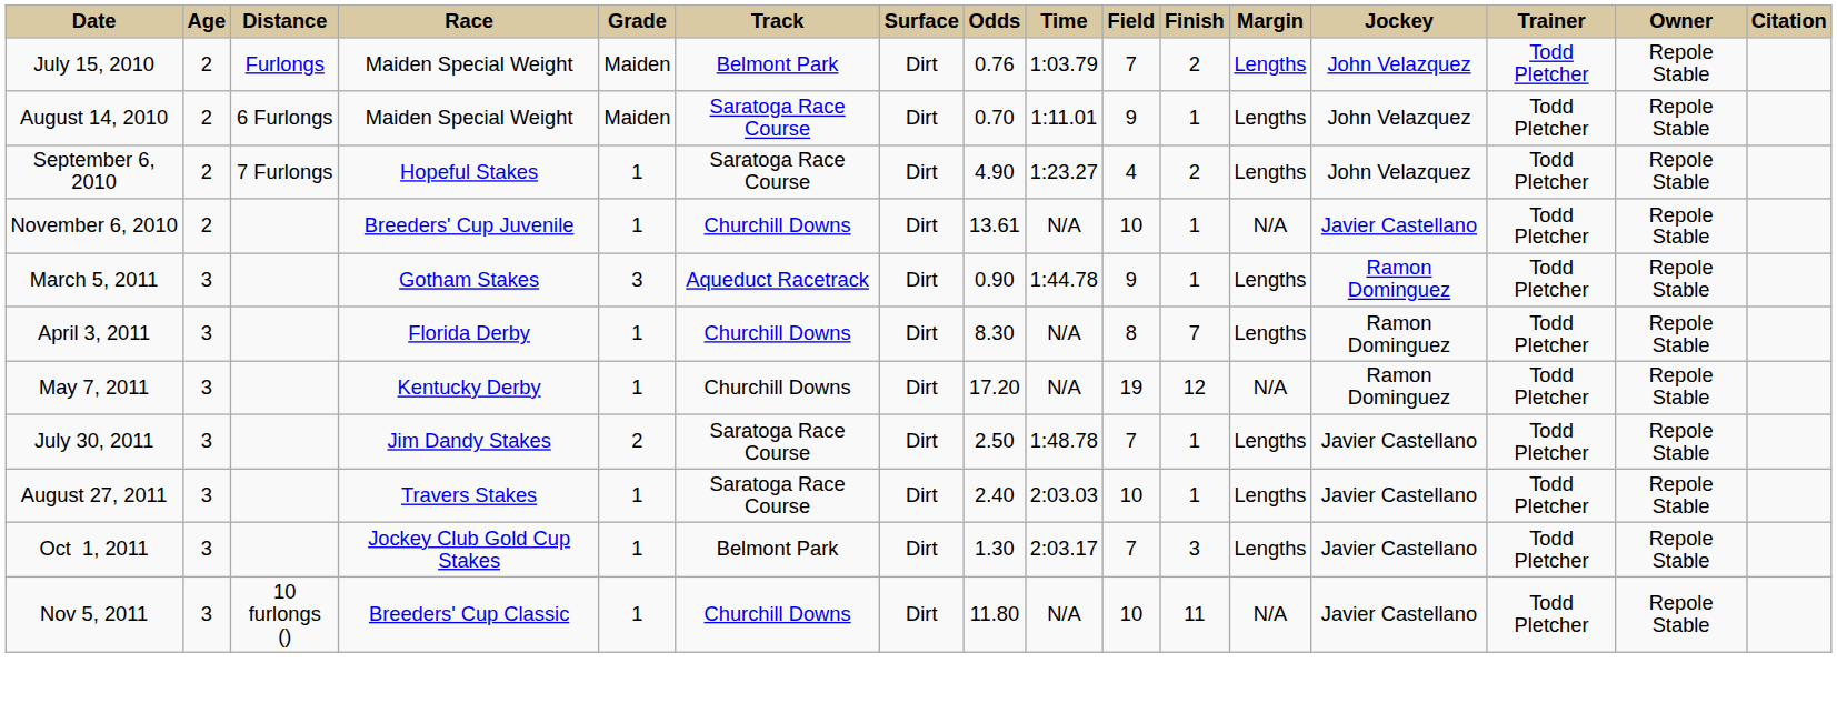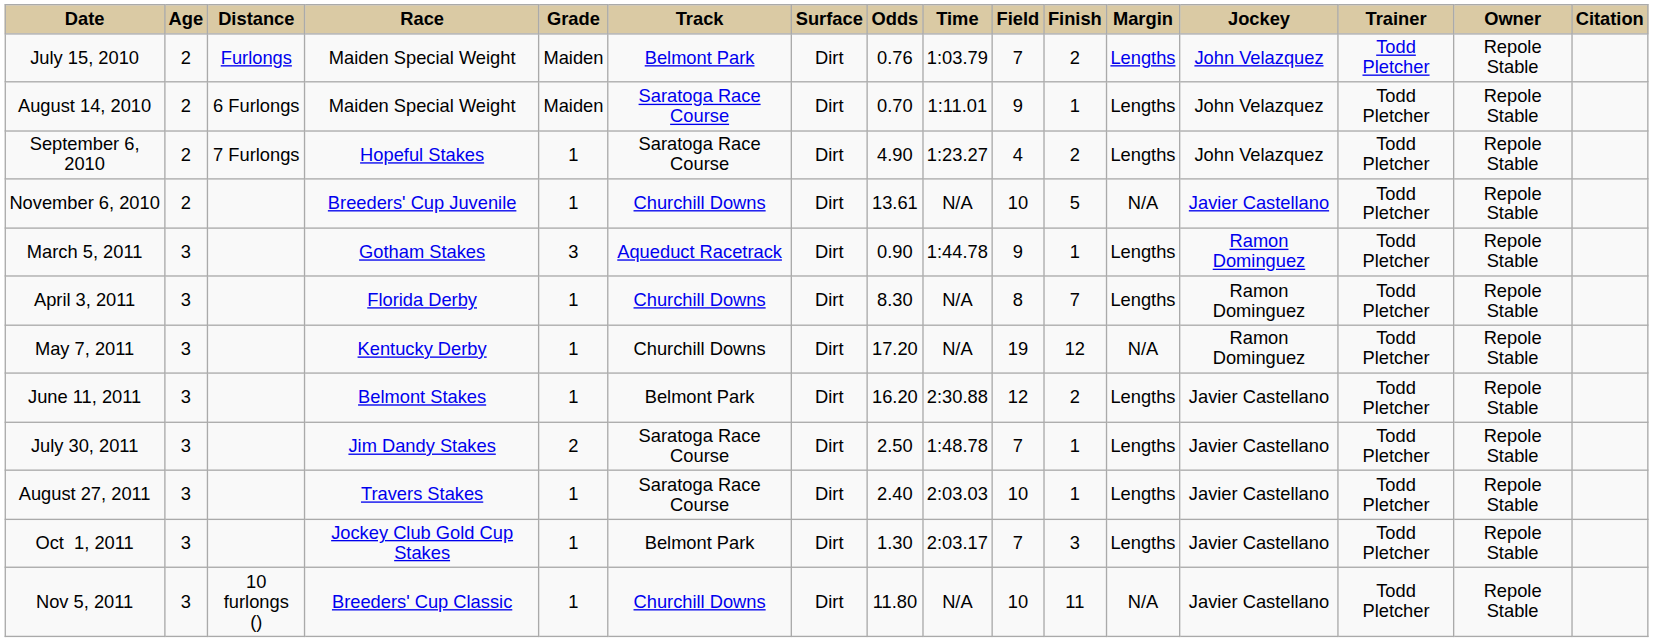November 6, 2010 | Finish: 1 -> 5
+ row: June 11, 2011 | 3 | Belmont Stakes | 1 | Belmont Park | Dirt | 16.20 | 2:30.88 | 12 | 2 | Lengths | Javier Castellano | Todd Pletcher | Repole Stable
